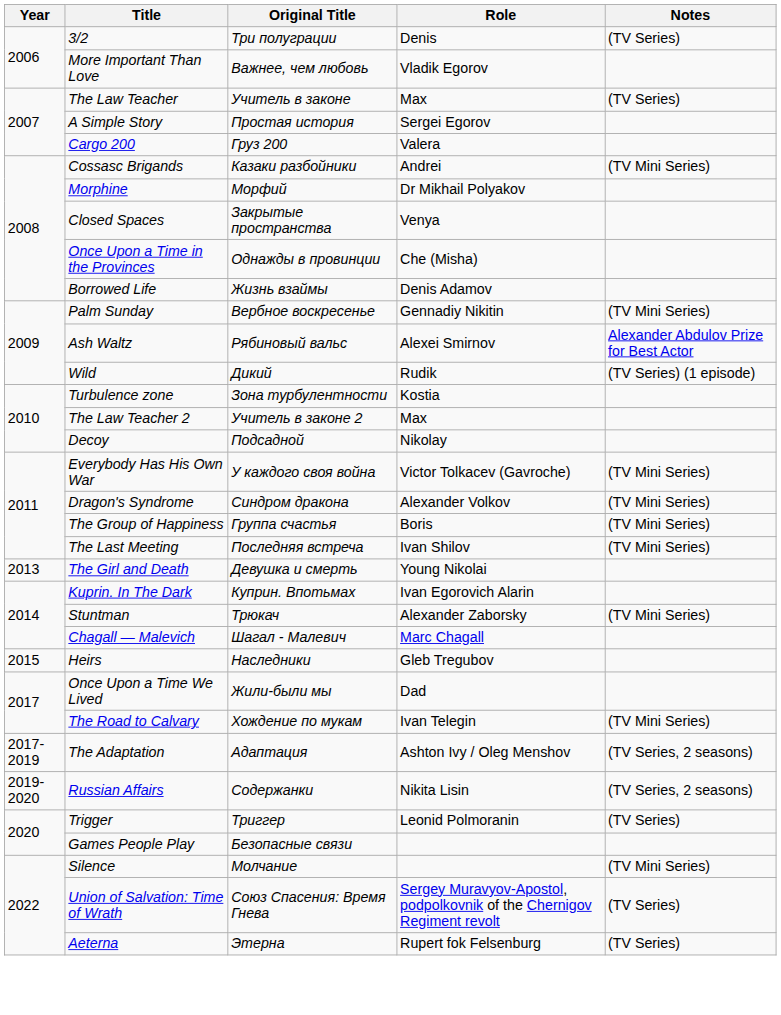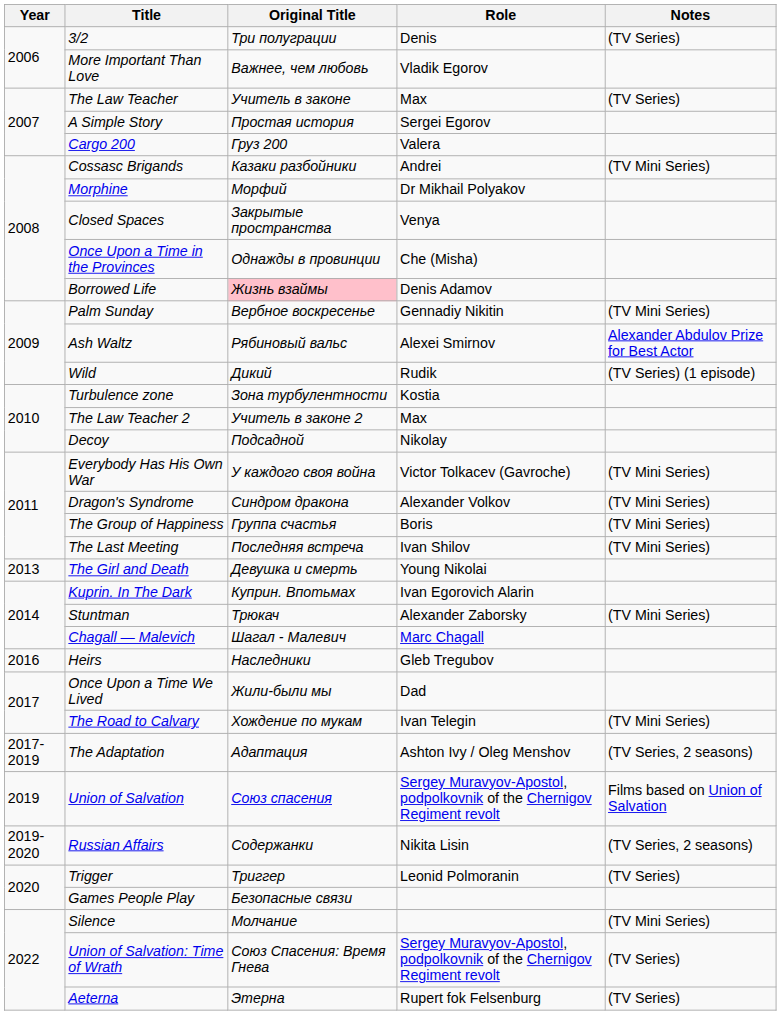Borrowed Life | Original Title: no background -> pink background
Heirs | Year: 2015 -> 2016
+ row: 2019 | Union of Salvation | Союз спасения | Sergey Muravyov-Apostol, podpolkovnik of the Chernigov Regiment revolt | Films based on Union of Salvation
